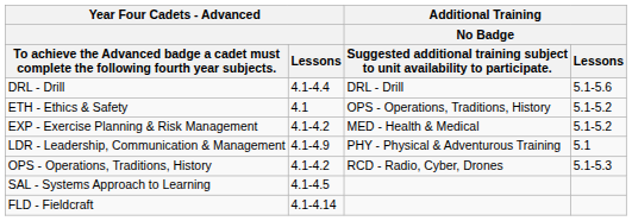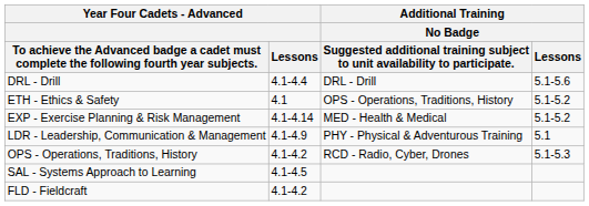EXP - Exercise Planning & Risk Management | Year Four Cadets - Advanced / Lessons: 4.1-4.2 -> 4.1-4.14
FLD - Fieldcraft | Year Four Cadets - Advanced / Lessons: 4.1-4.14 -> 4.1-4.2
